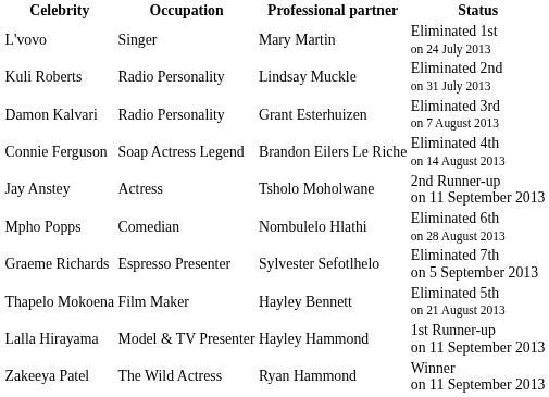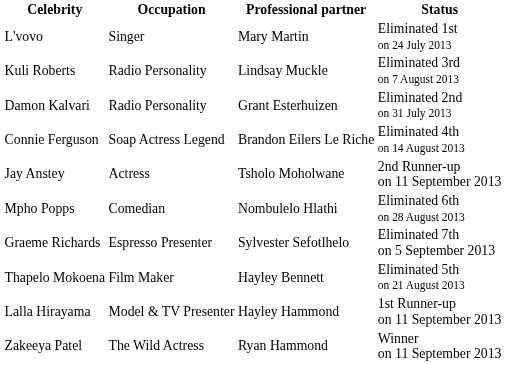Kuli Roberts | Status: Eliminated 2nd on 31 July 2013 -> Eliminated 3rd on 7 August 2013
Damon Kalvari | Status: Eliminated 3rd on 7 August 2013 -> Eliminated 2nd on 31 July 2013
